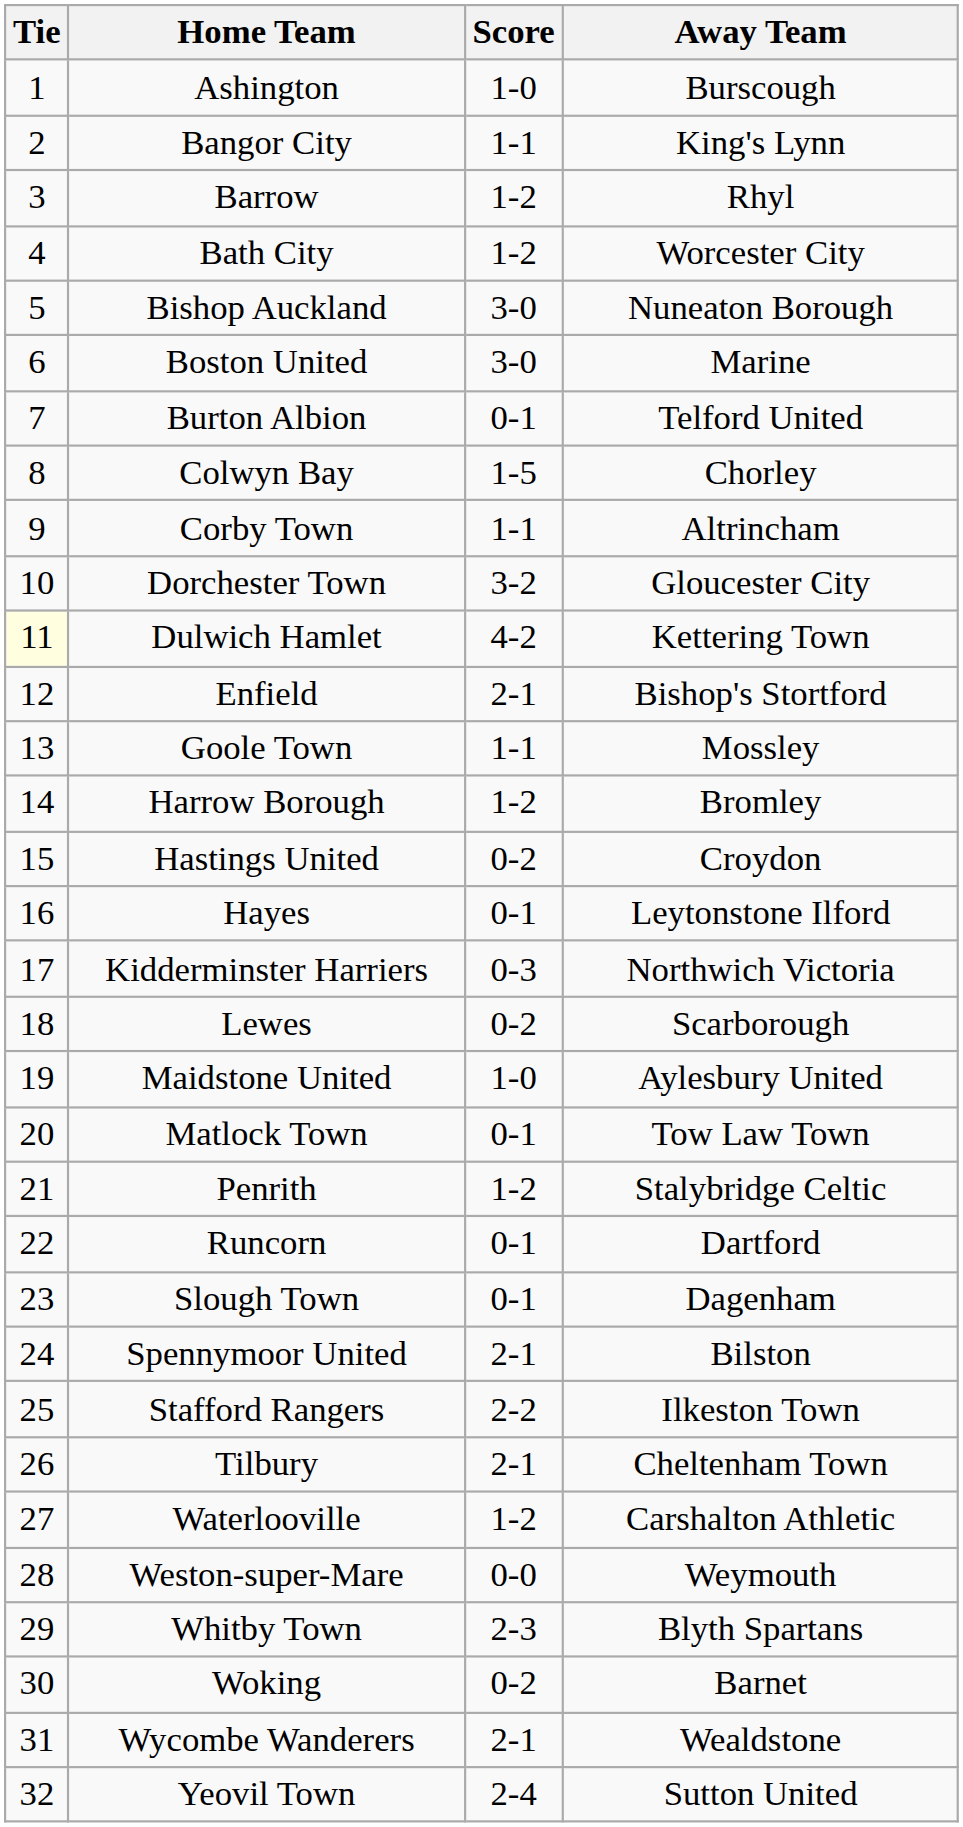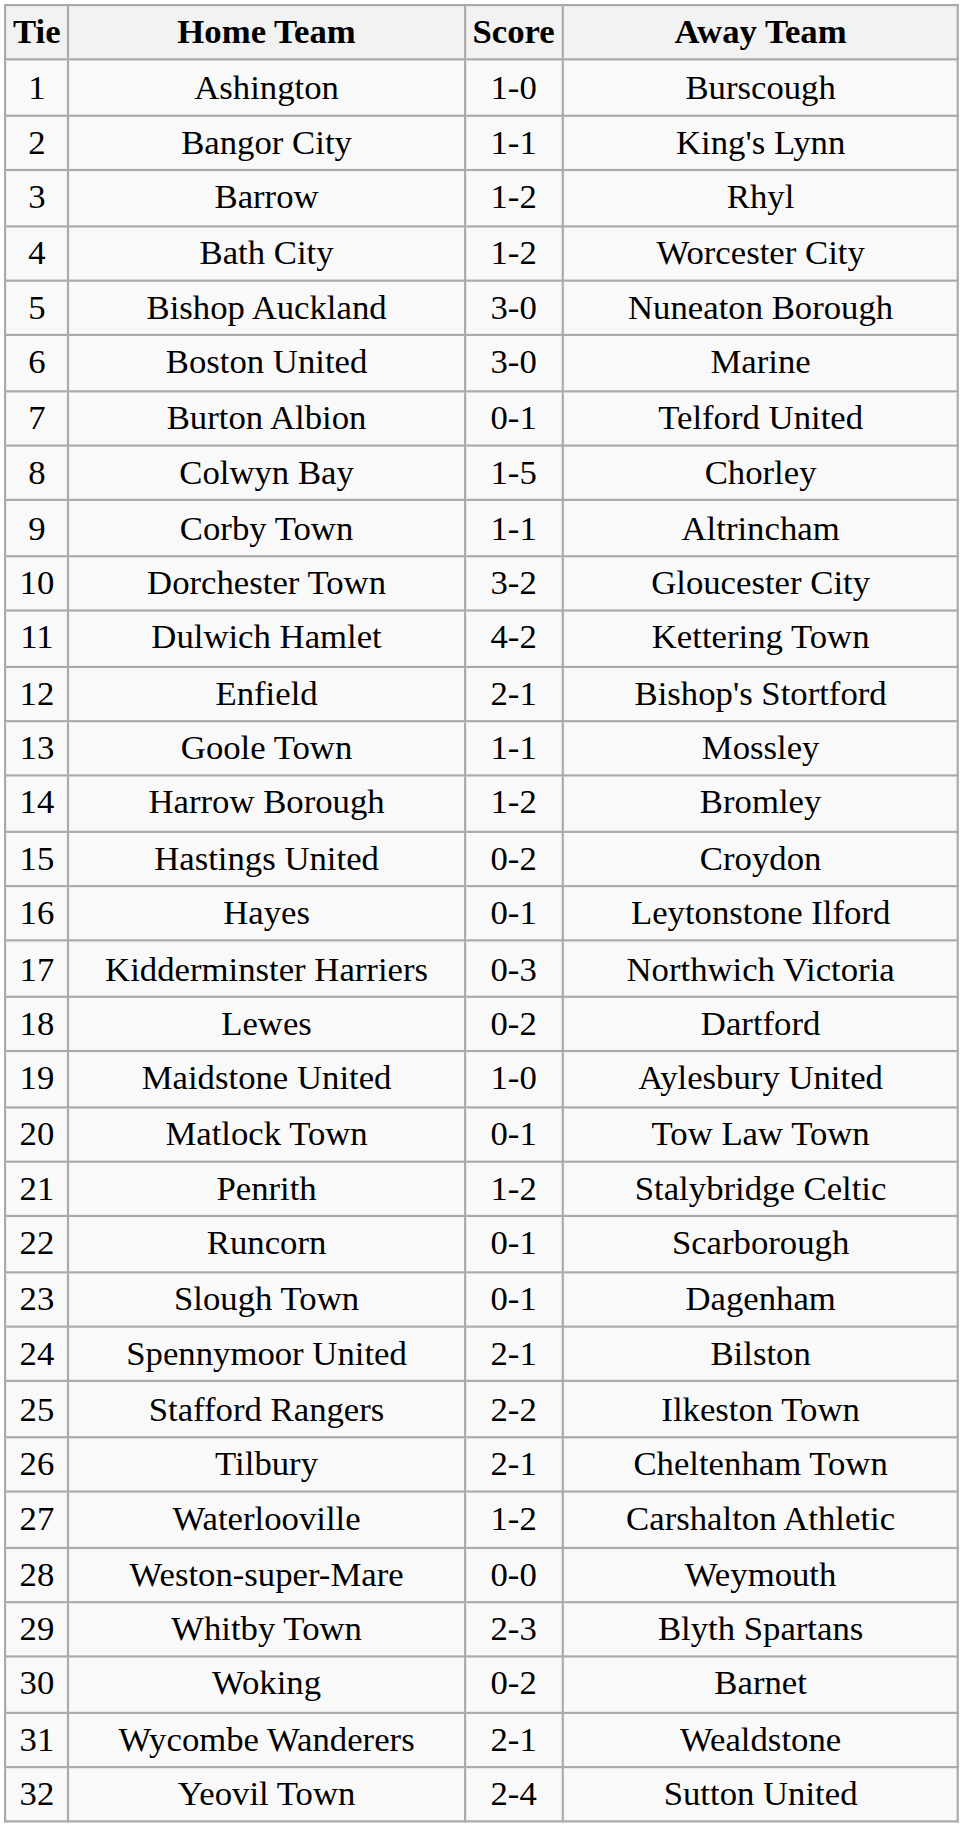Dulwich Hamlet | Tie: lightyellow background -> no background
Lewes | Away Team: Scarborough -> Dartford
Runcorn | Away Team: Dartford -> Scarborough
